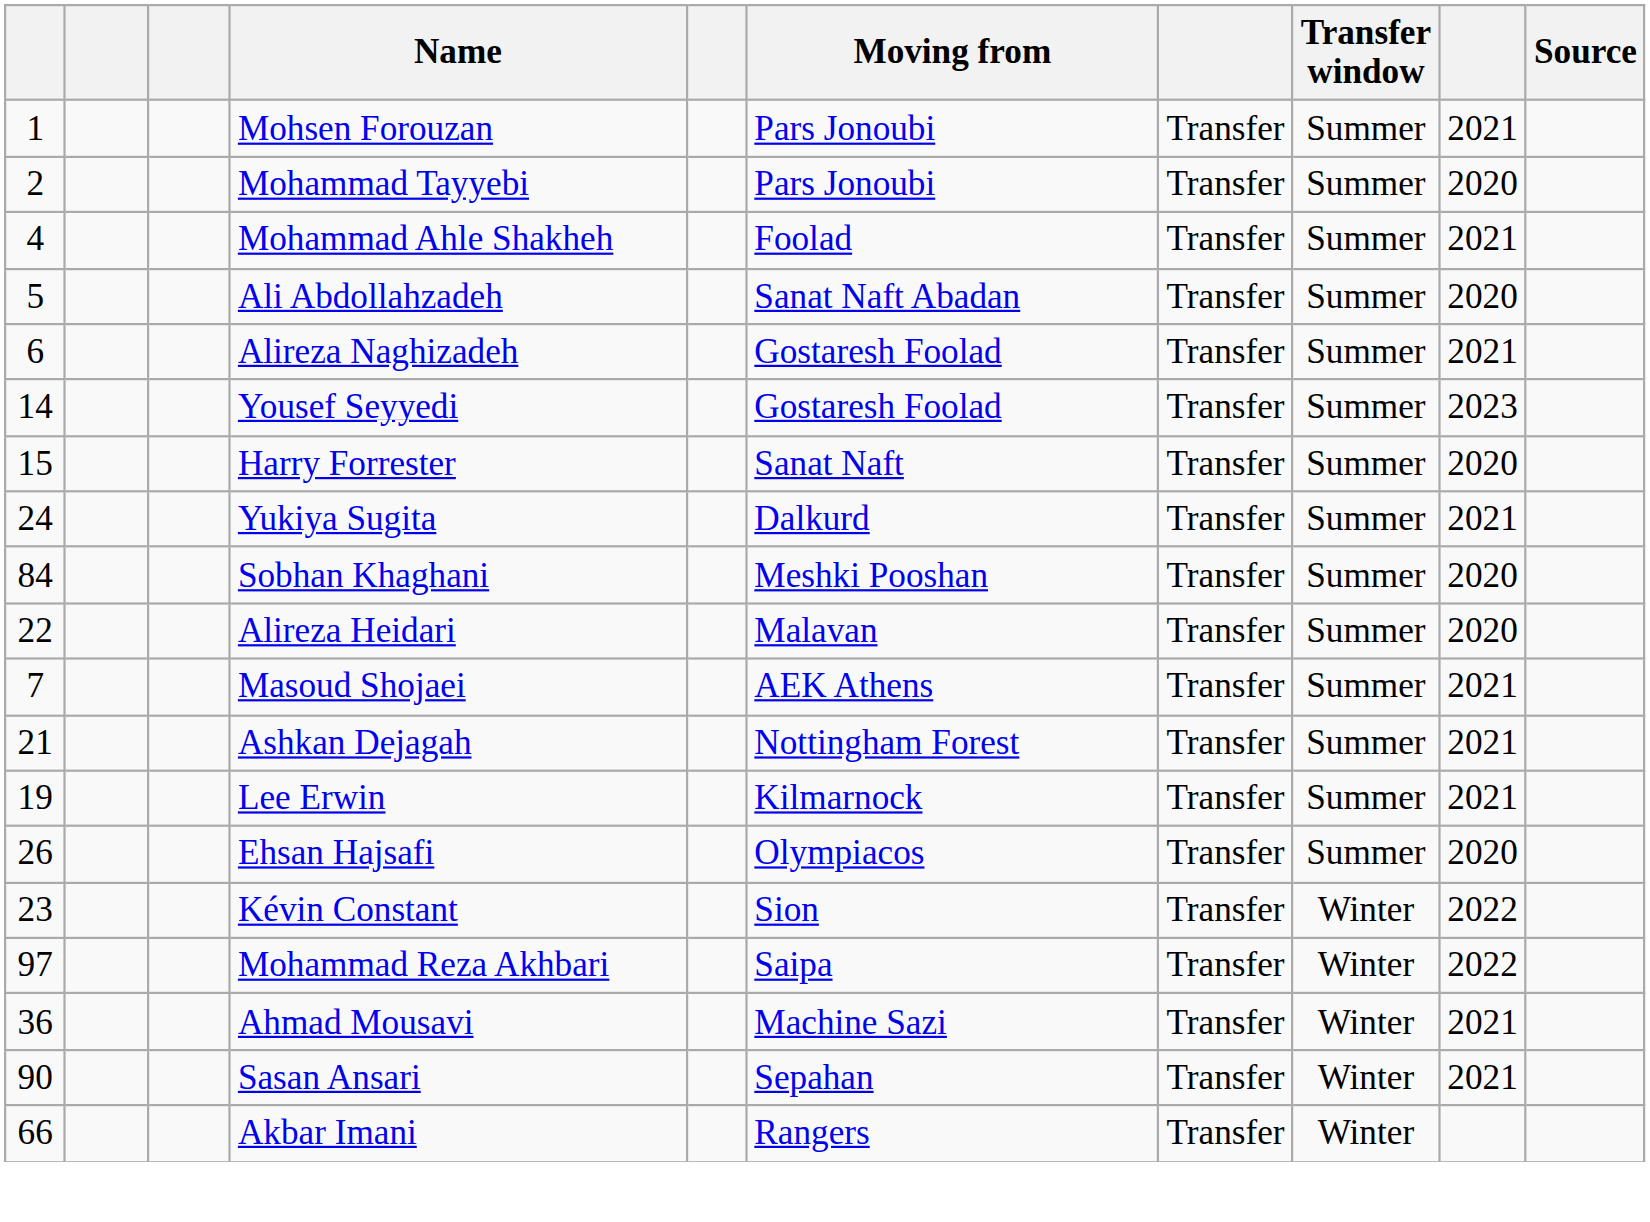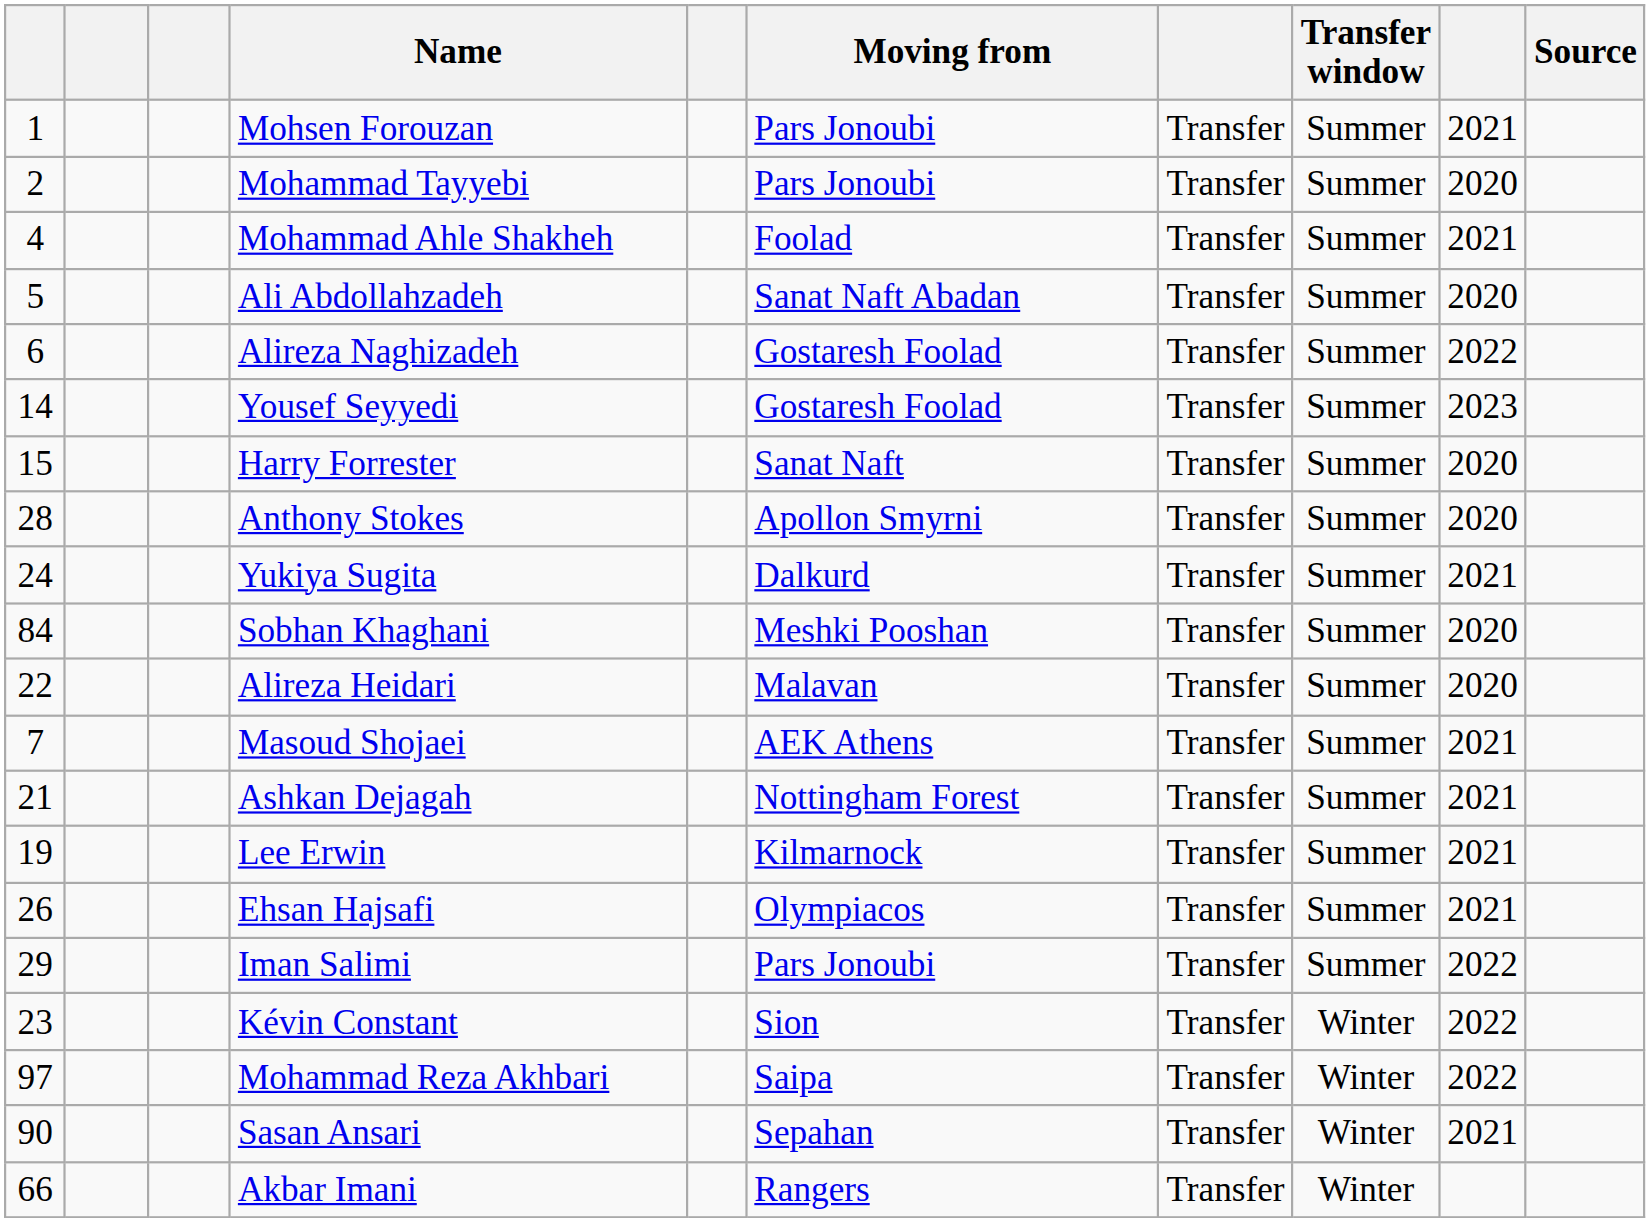Alireza Naghizadeh | column 9: 2021 -> 2022
+ row: 28 | Anthony Stokes | Apollon Smyrni | Transfer | Summer | 2020
Ehsan Hajsafi | column 9: 2020 -> 2021
+ row: 29 | Iman Salimi | Pars Jonoubi | Transfer | Summer | 2022
- row: 36 | Ahmad Mousavi | Machine Sazi | Transfer | Winter | 2021
